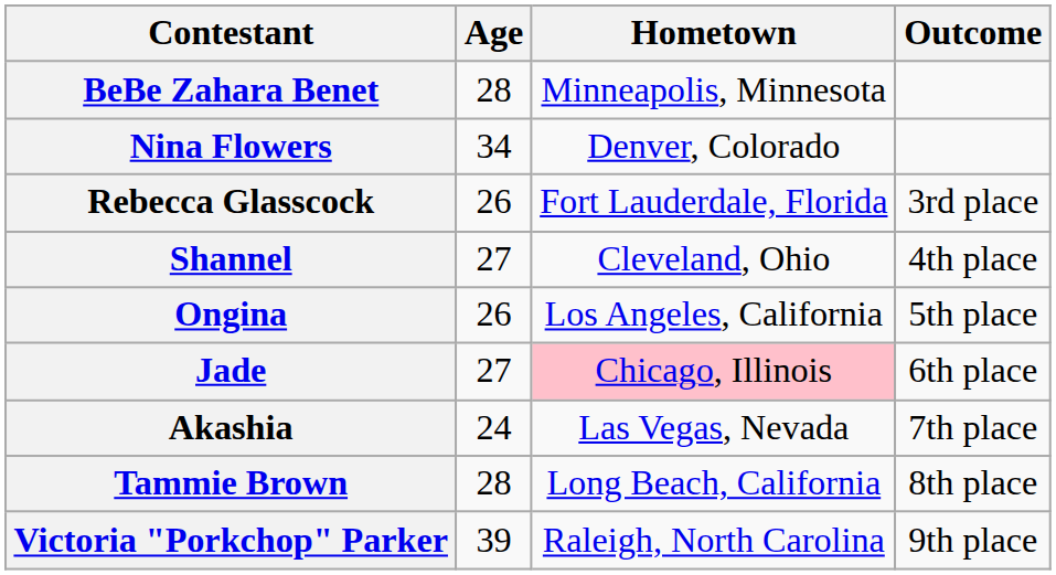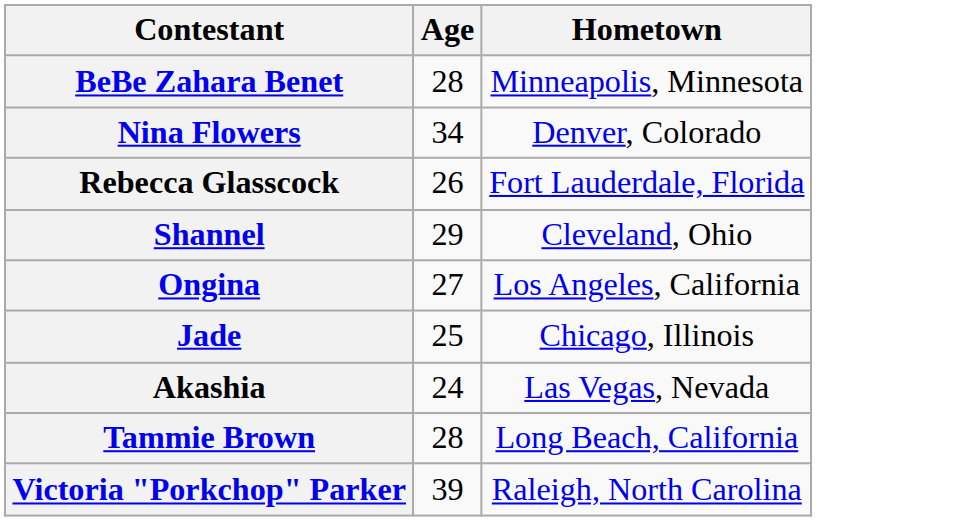- column: Outcome | 3rd place | 4th place | 5th place | 6th place | 7th place | 8th place | 9th place
Shannel | Age: 27 -> 29
Ongina | Age: 26 -> 27
Jade | Age: 27 -> 25
Jade | Hometown: pink background -> no background
